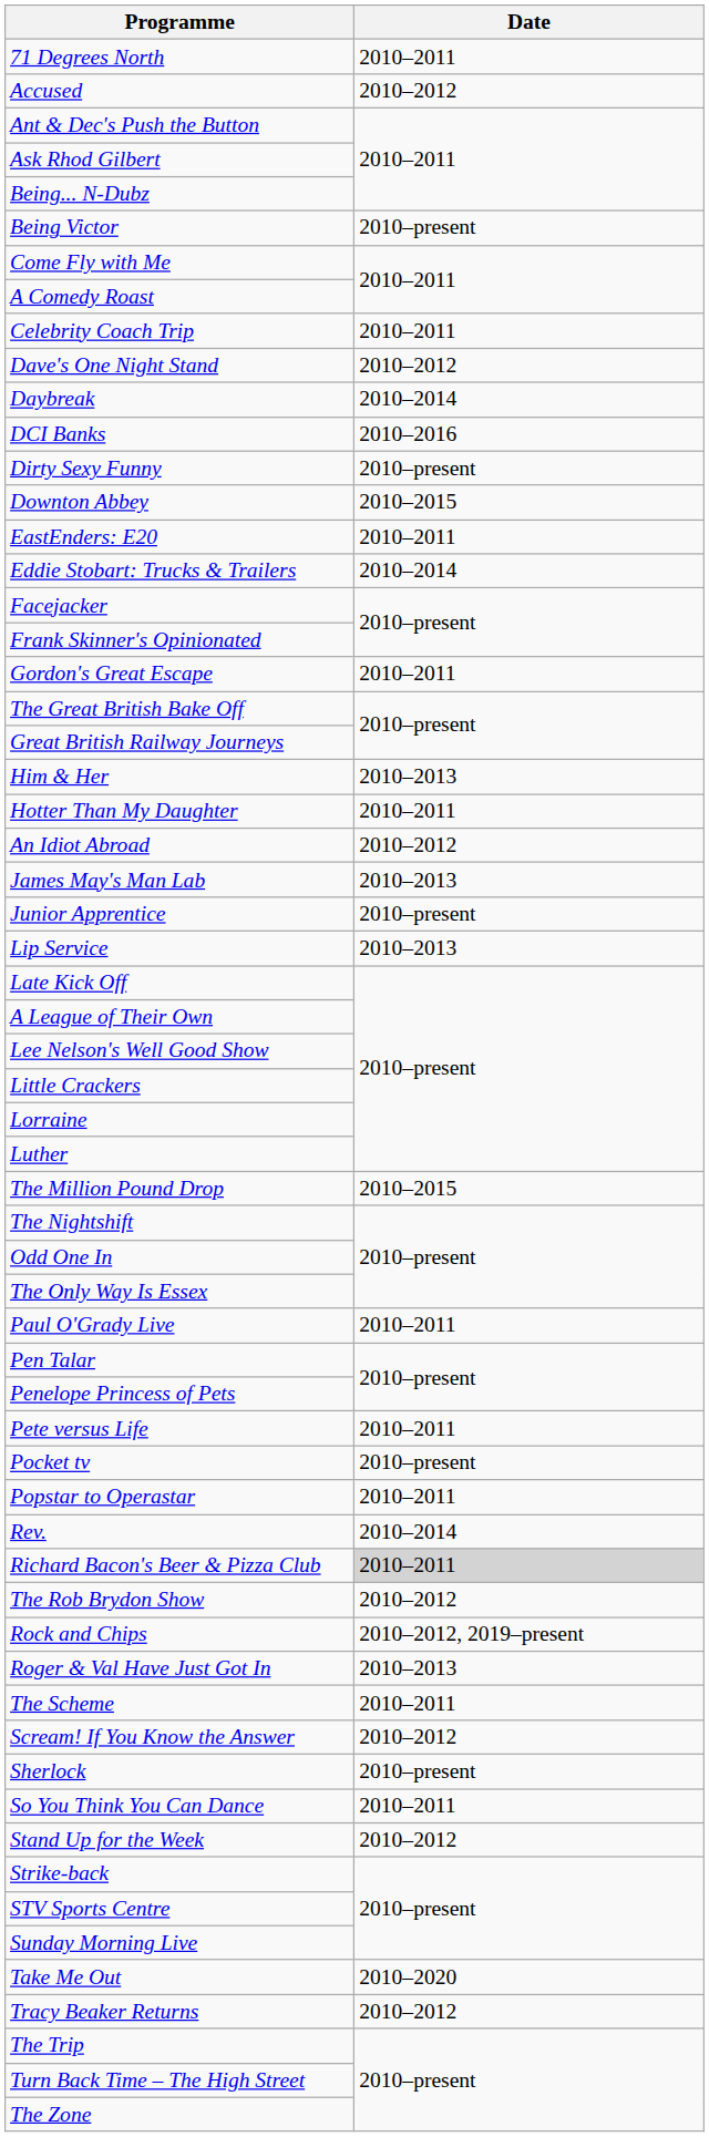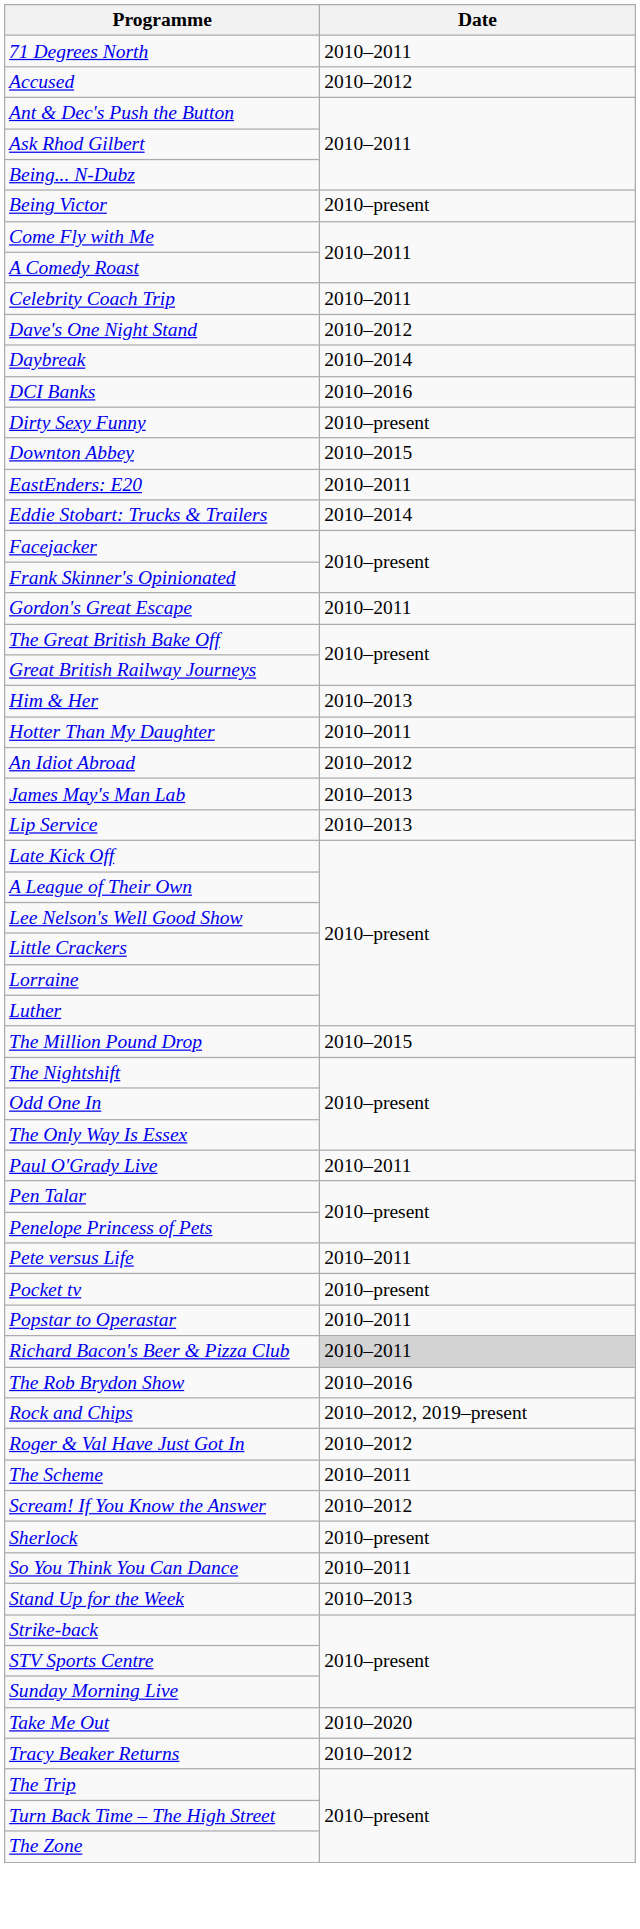- row: Junior Apprentice | 2010–present
- row: Rev. | 2010–2014
The Rob Brydon Show | Date: 2010–2012 -> 2010–2016
Roger & Val Have Just Got In | Date: 2010–2013 -> 2010–2012
Stand Up for the Week | Date: 2010–2012 -> 2010–2013
